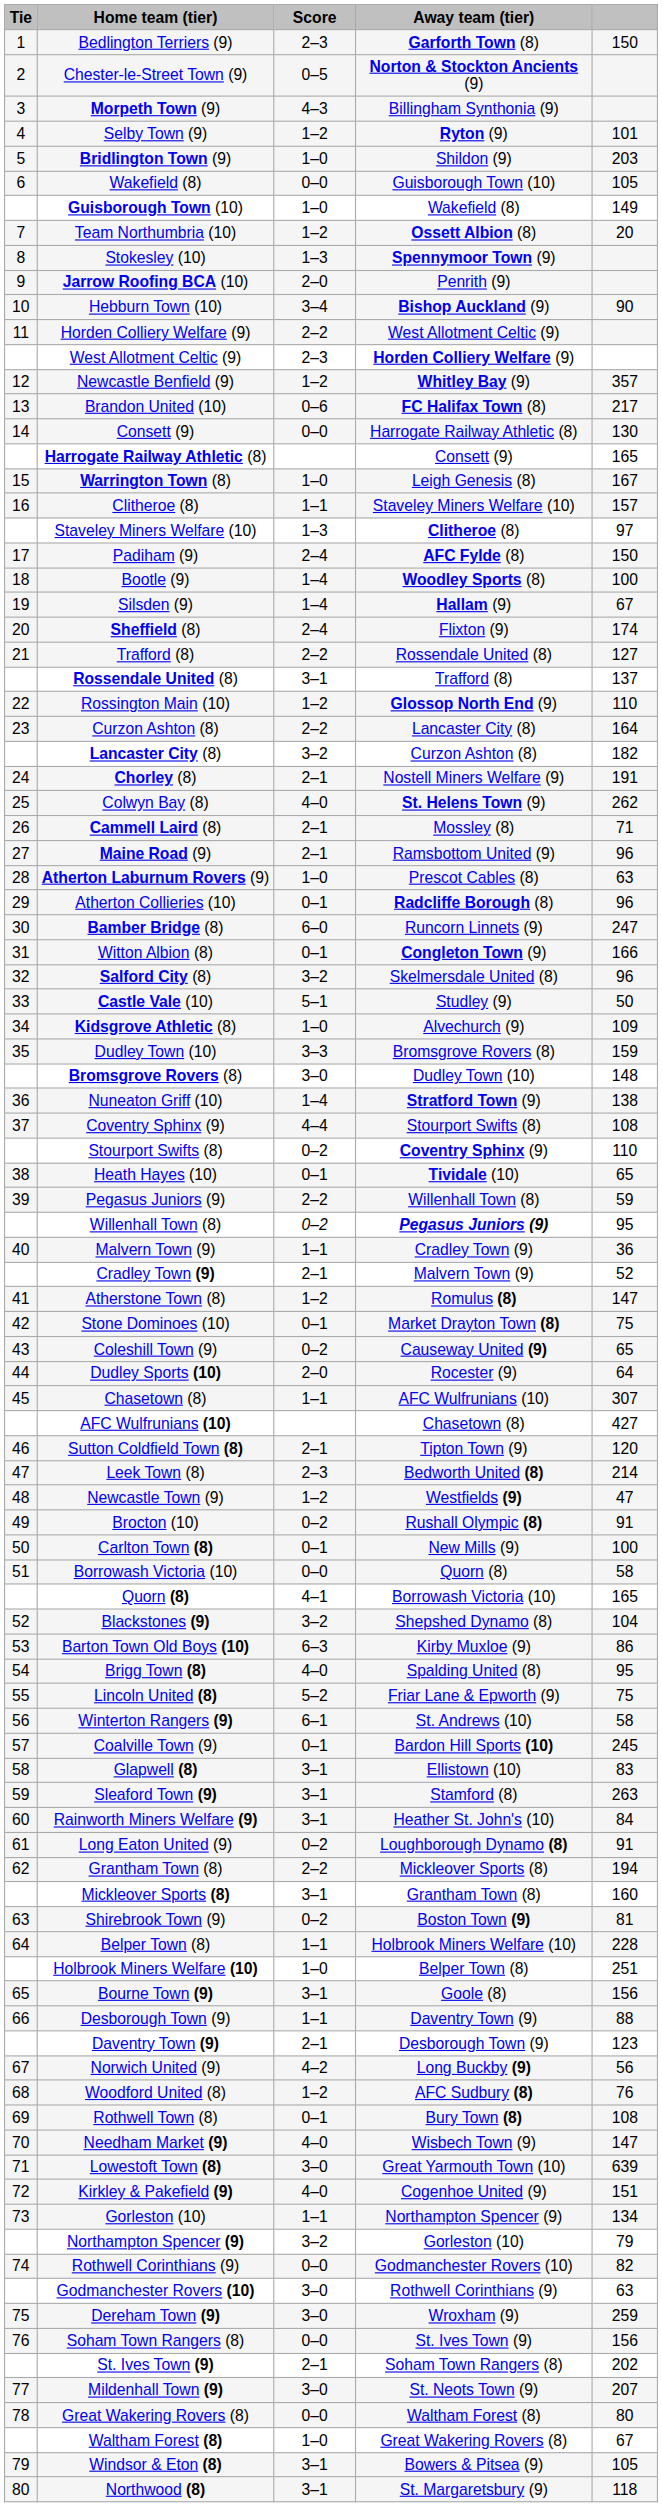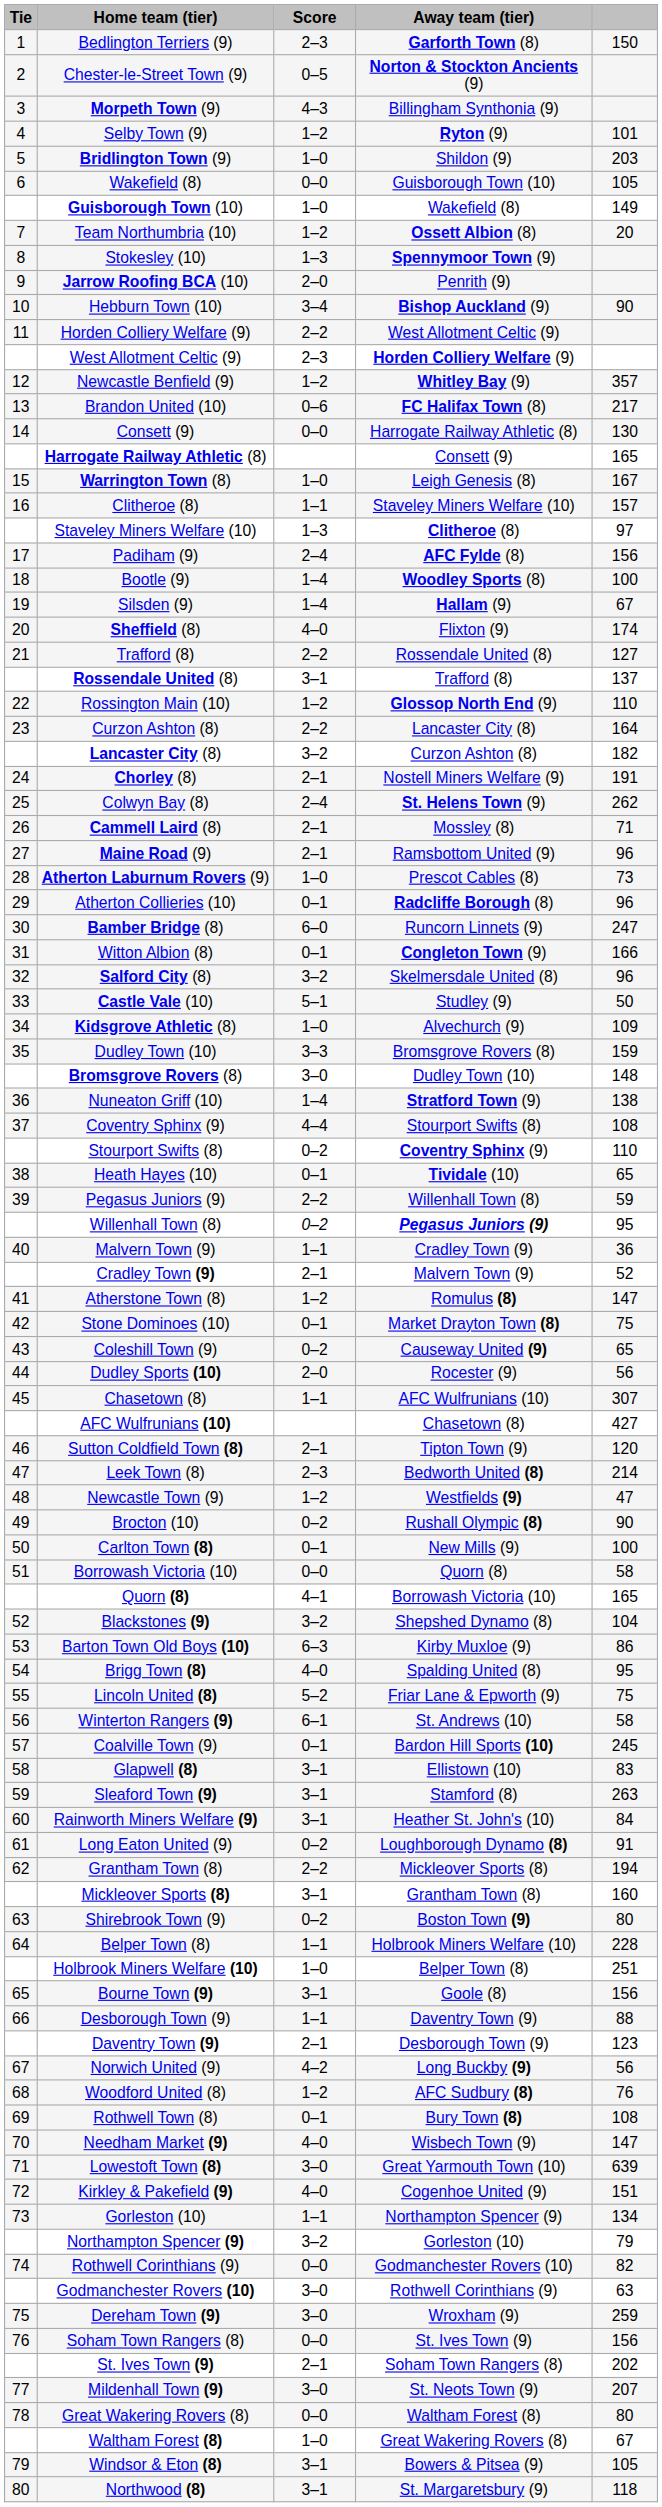Padiham (9) | column 5: 150 -> 156
Sheffield (8) | Score: 2–4 -> 4–0
Colwyn Bay (8) | Score: 4–0 -> 2–4
Atherton Laburnum Rovers (9) | column 5: 63 -> 73
Dudley Sports (10) | column 5: 64 -> 56
Brocton (10) | column 5: 91 -> 90
Shirebrook Town (9) | column 5: 81 -> 80
